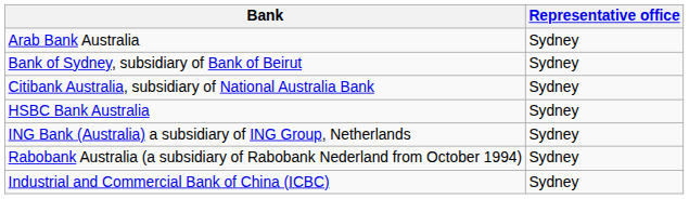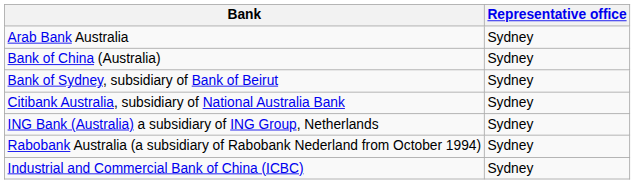+ row: Bank of China (Australia) | Sydney
- row: HSBC Bank Australia | Sydney
